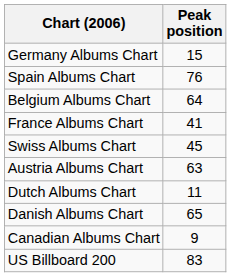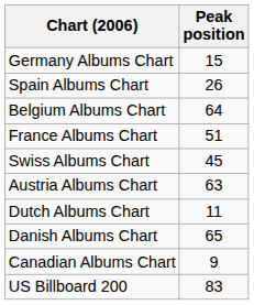Spain Albums Chart | Peak position: 76 -> 26
France Albums Chart | Peak position: 41 -> 51
